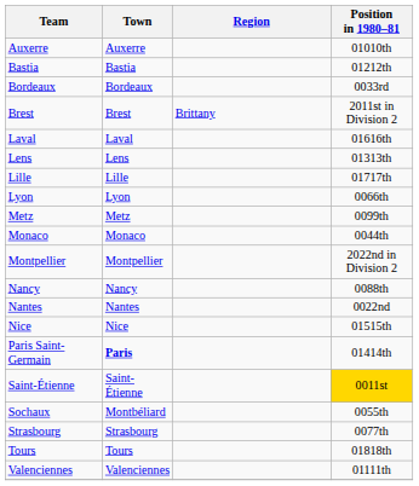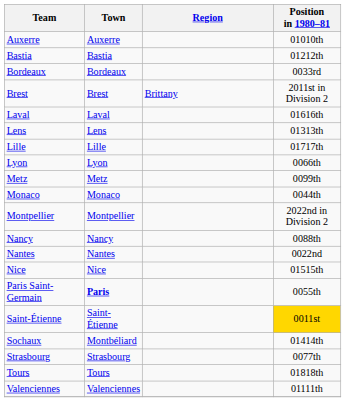Paris Saint-Germain | Position in 1980–81: 01414th -> 0055th
Sochaux | Position in 1980–81: 0055th -> 01414th
